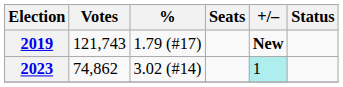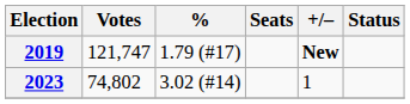2019 | Votes: 121,743 -> 121,747
2023 | Votes: 74,862 -> 74,802
2023 | +/–: paleturquoise background -> no background
